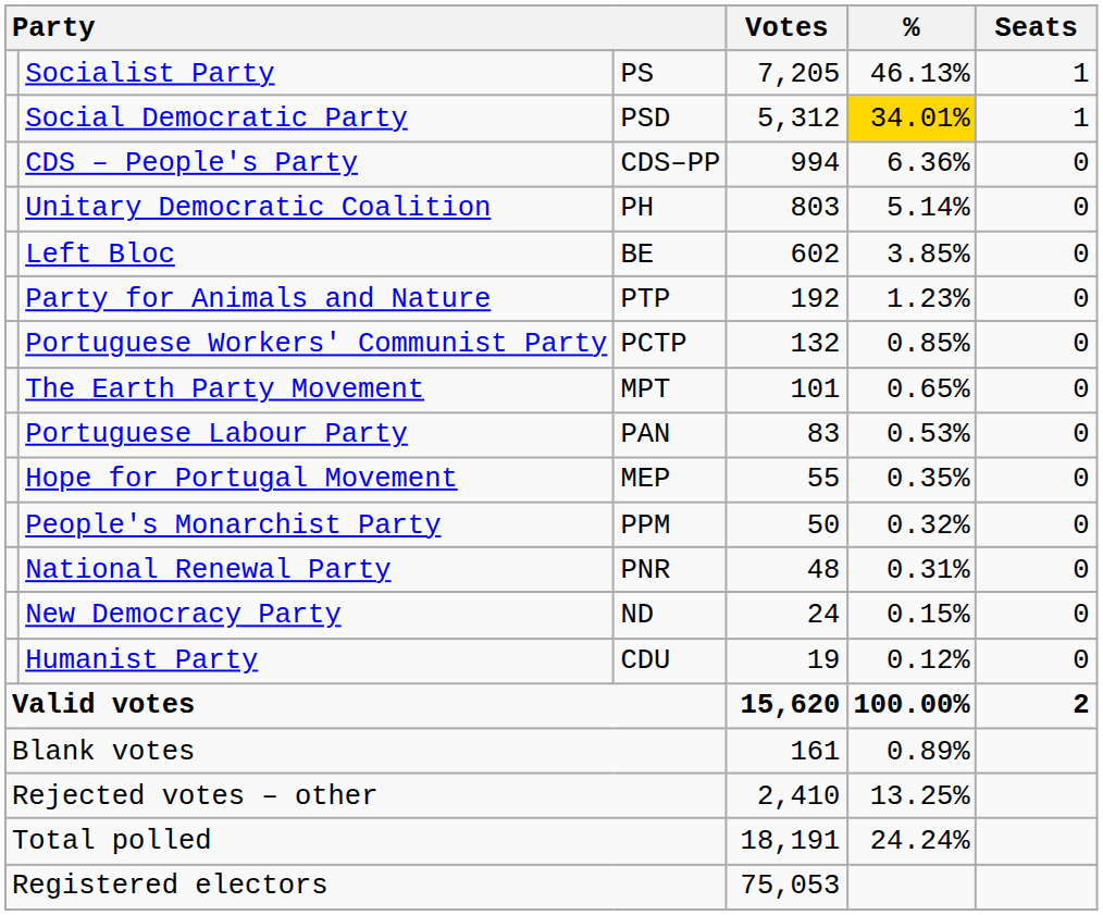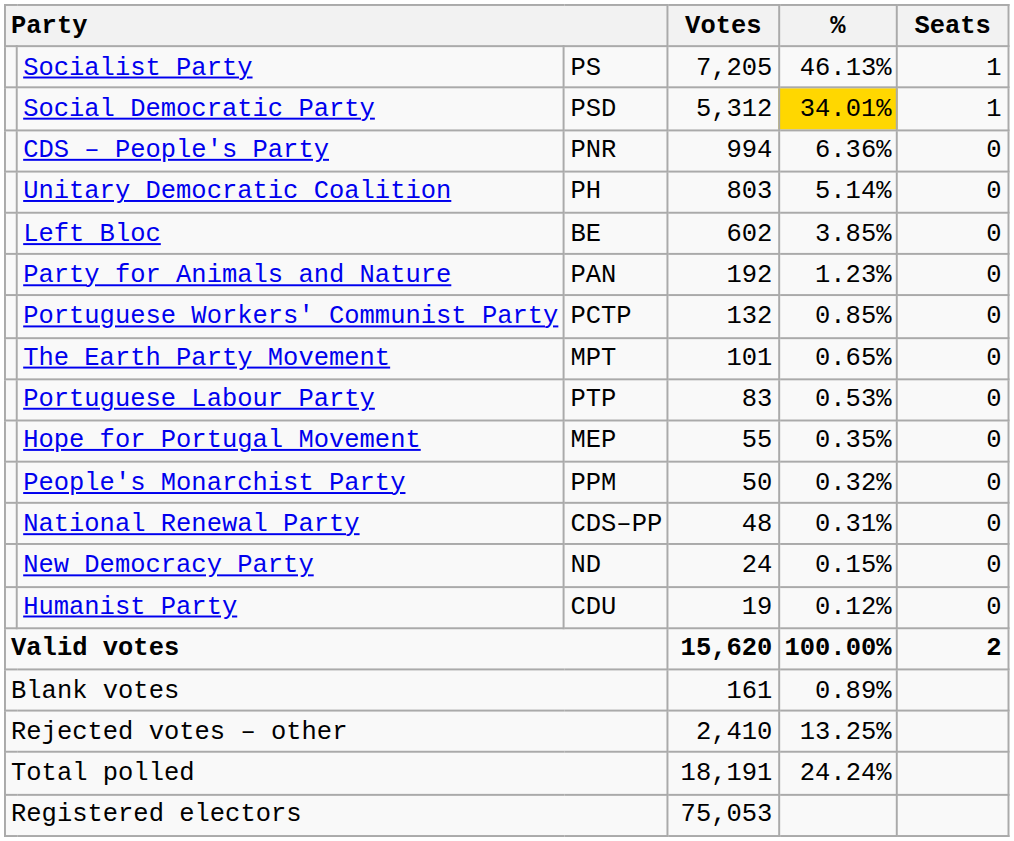CDS – People's Party | column 3: CDS–PP -> PNR
Party for Animals and Nature | column 3: PTP -> PAN
Portuguese Labour Party | column 3: PAN -> PTP
National Renewal Party | column 3: PNR -> CDS–PP
